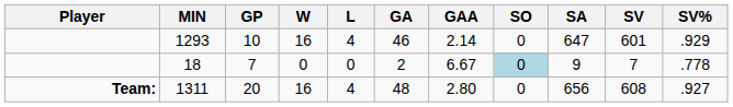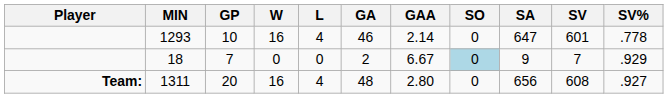1293 | SV%: .929 -> .778
18 | SV%: .778 -> .929
